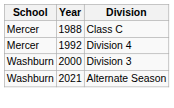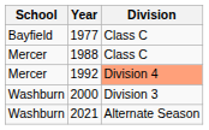+ row: Bayfield | 1977 | Class C
1992 | Division: no background -> lightsalmon background
